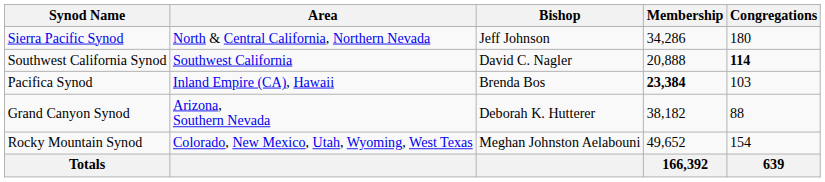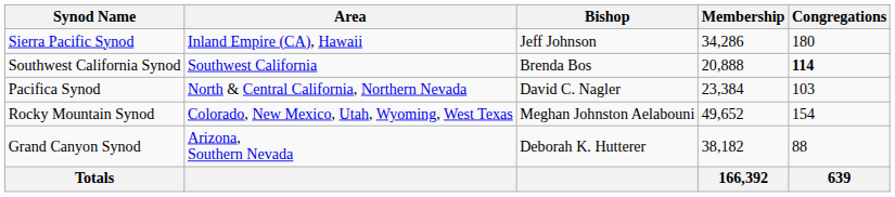Sierra Pacific Synod | Area: North & Central California, Northern Nevada -> Inland Empire (CA), Hawaii
Southwest California Synod | Bishop: David C. Nagler -> Brenda Bos
Pacifica Synod | Area: Inland Empire (CA), Hawaii -> North & Central California, Northern Nevada
Pacifica Synod | Bishop: Brenda Bos -> David C. Nagler
Pacifica Synod | Membership: bold -> normal
rows swapped: Grand Canyon Synod <-> Rocky Mountain Synod
